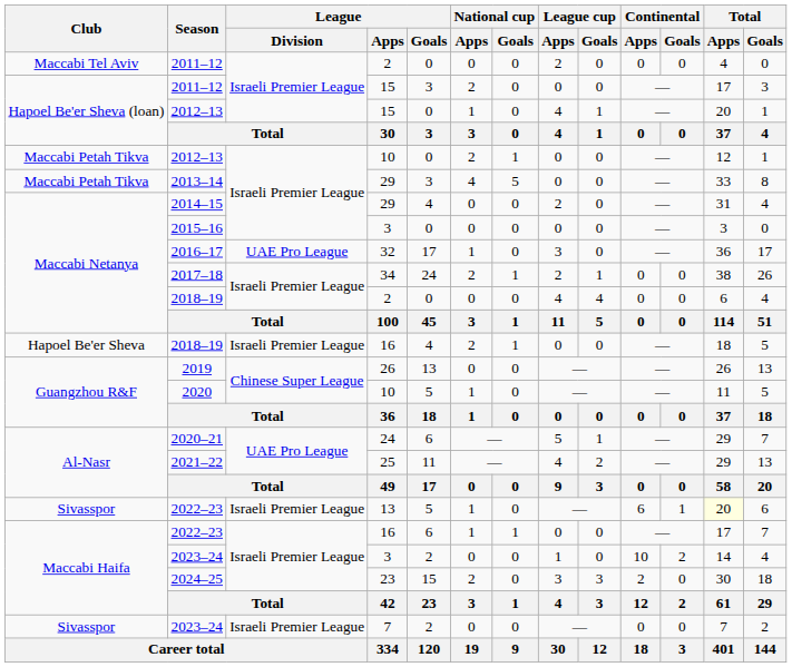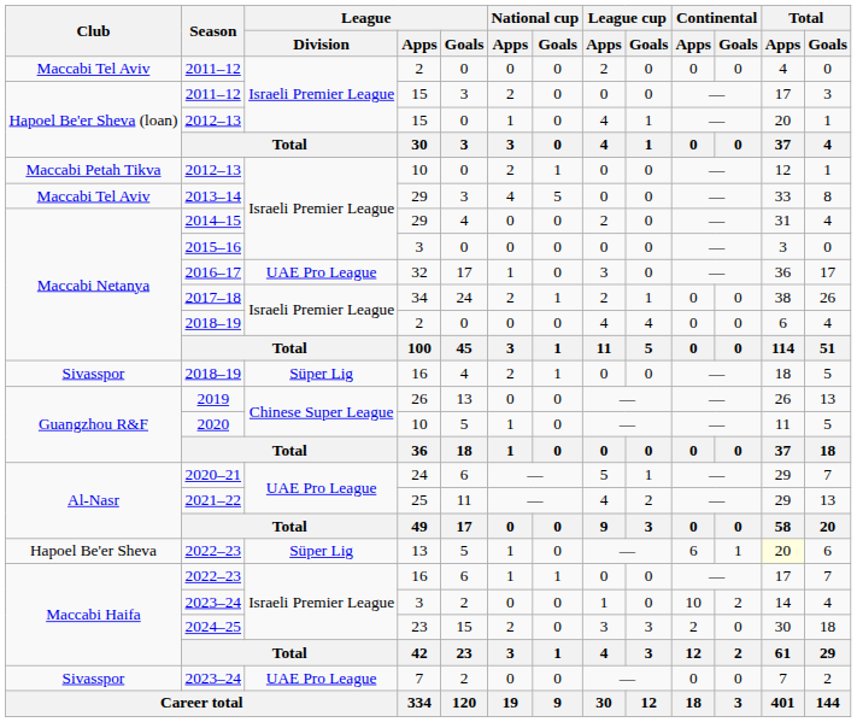2013–14 | Club: Maccabi Petah Tikva -> Maccabi Tel Aviv
2018–19 / 16 | Club: Hapoel Be'er Sheva -> Sivasspor
2018–19 / 16 | League / Division: Israeli Premier League -> Süper Lig
2022–23 / 13 | Club: Sivasspor -> Hapoel Be'er Sheva
2022–23 / 13 | League / Division: Israeli Premier League -> Süper Lig
2023–24 / 7 | League / Division: Israeli Premier League -> UAE Pro League
